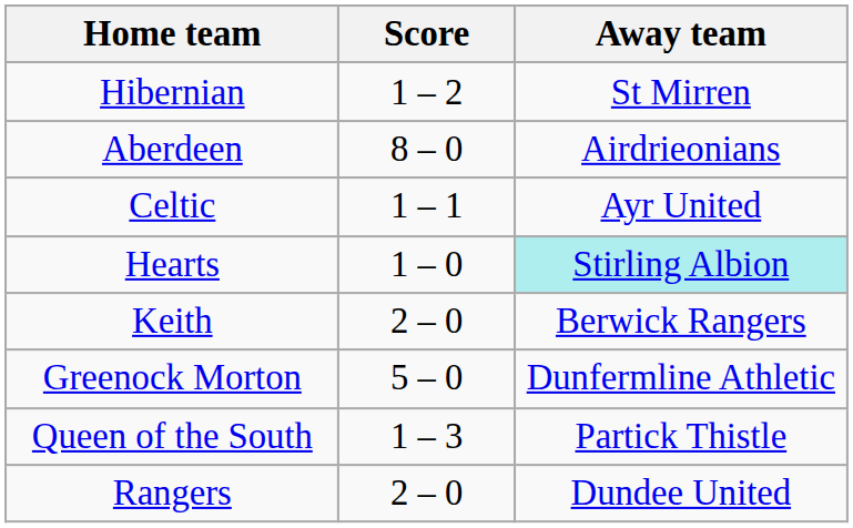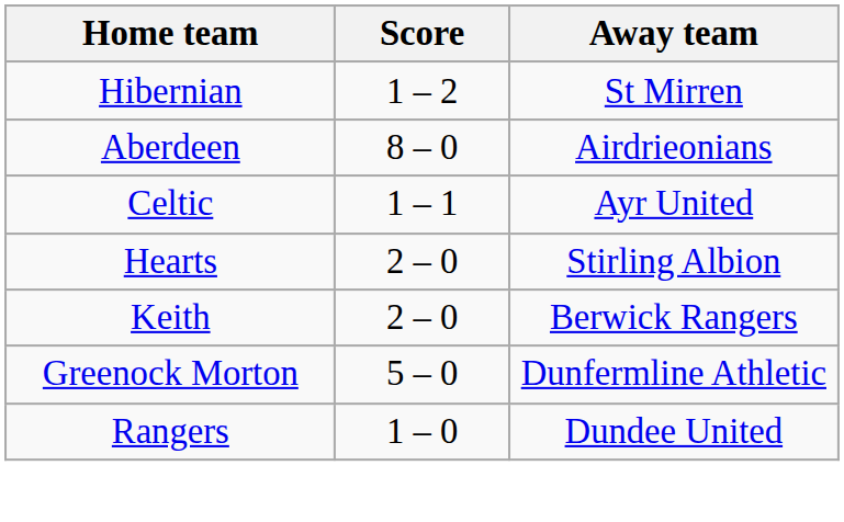Hearts | Score: 1 – 0 -> 2 – 0
Hearts | Away team: paleturquoise background -> no background
- row: Queen of the South | 1 – 3 | Partick Thistle
Rangers | Score: 2 – 0 -> 1 – 0
